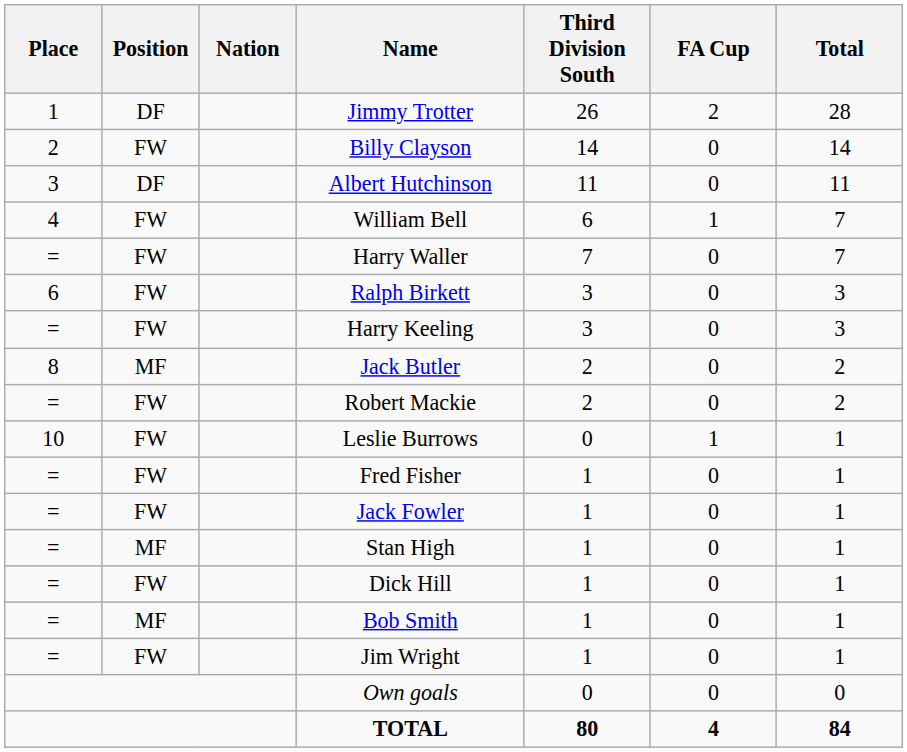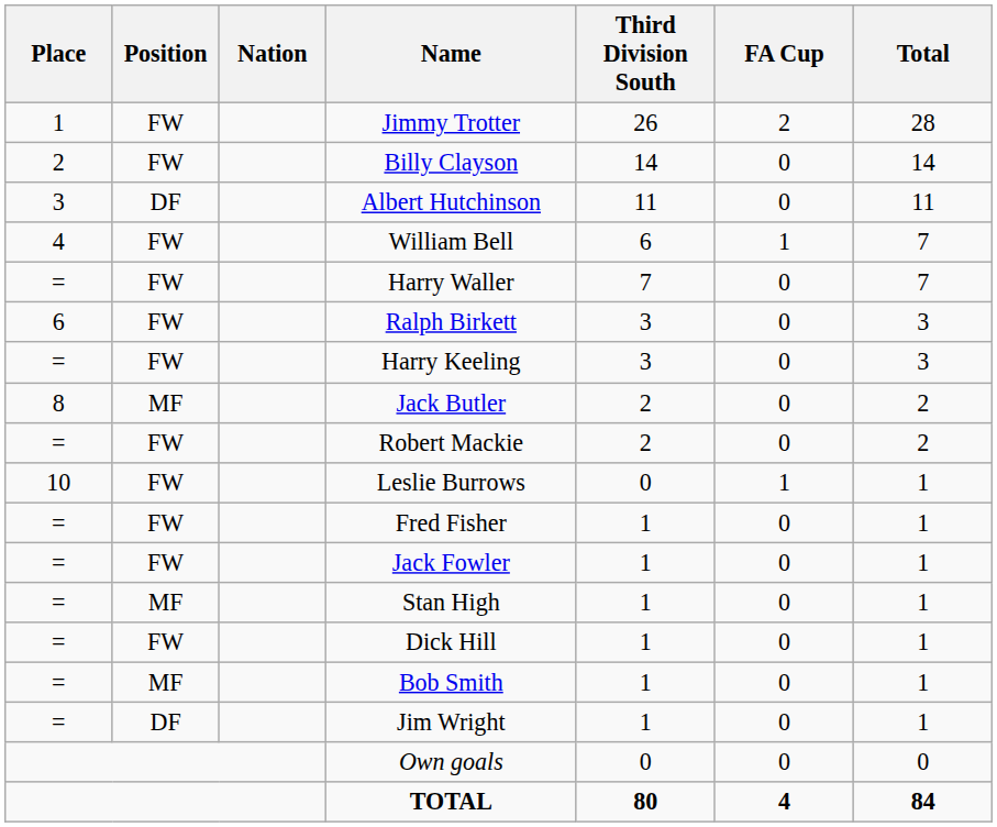Jimmy Trotter | Position: DF -> FW
Jim Wright | Position: FW -> DF
